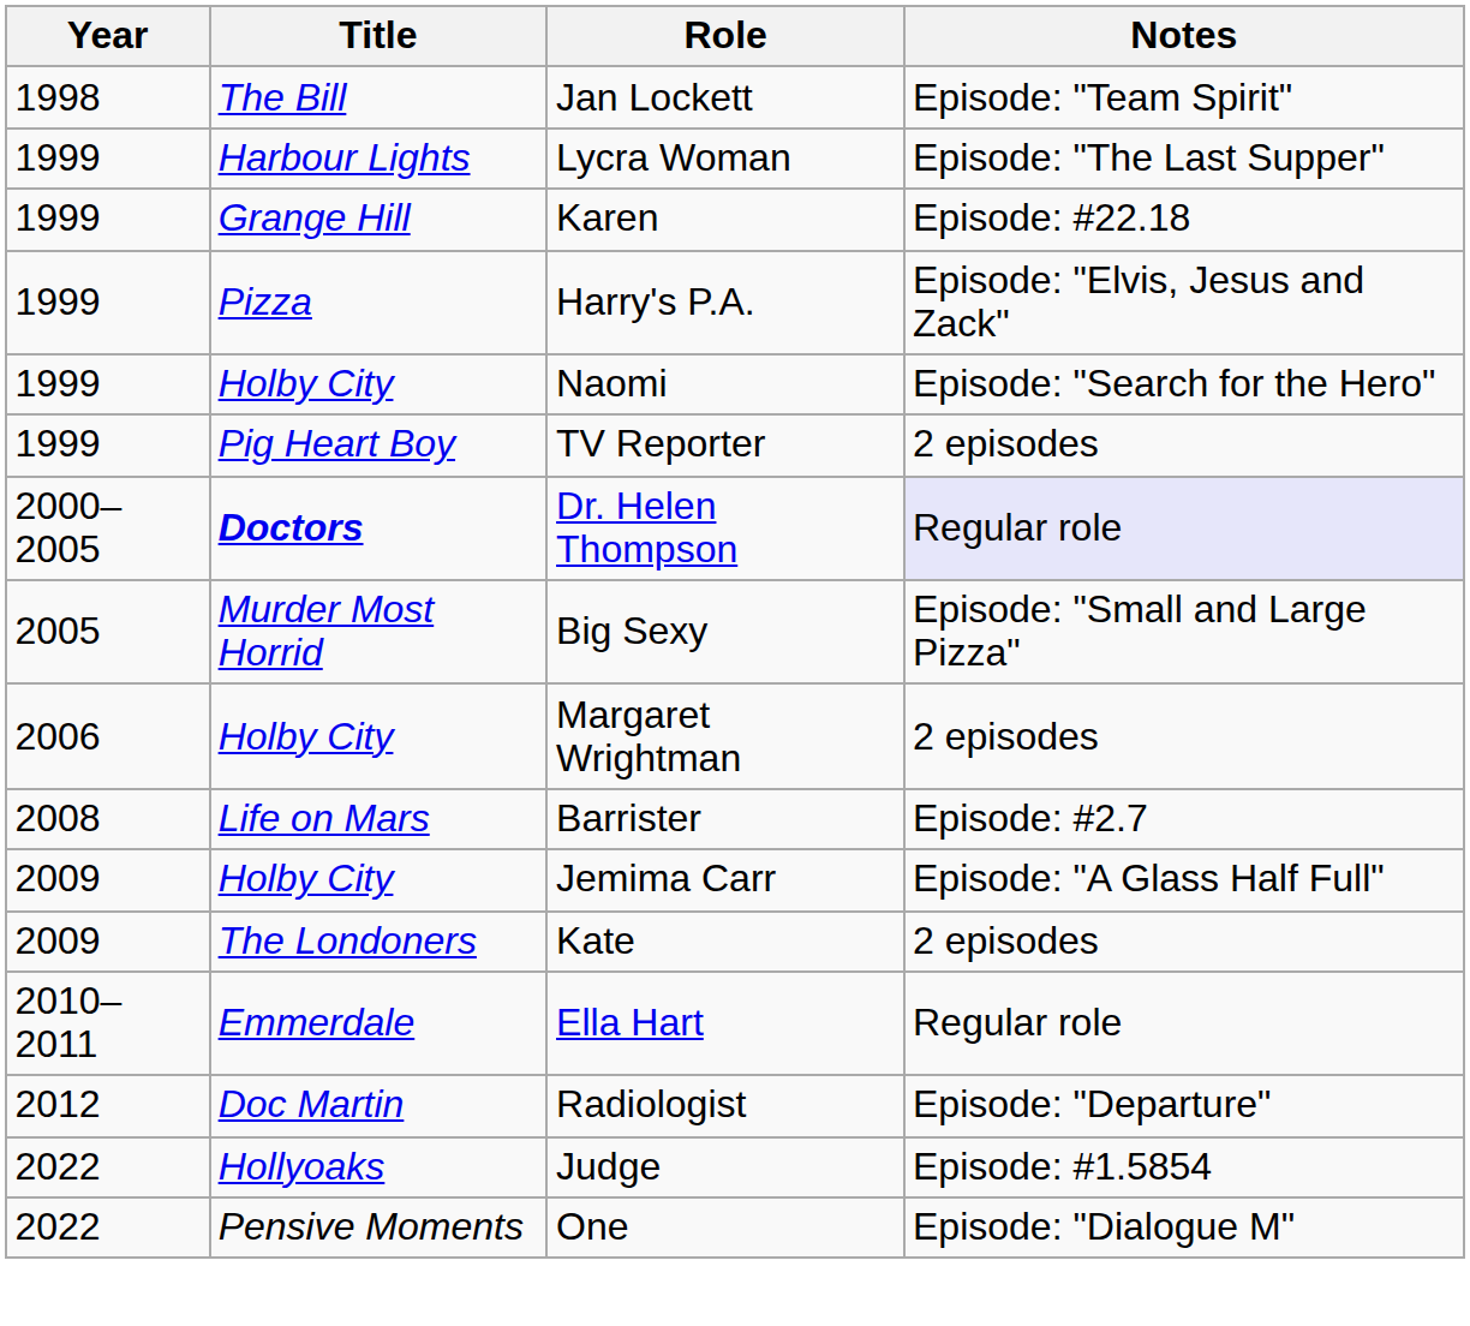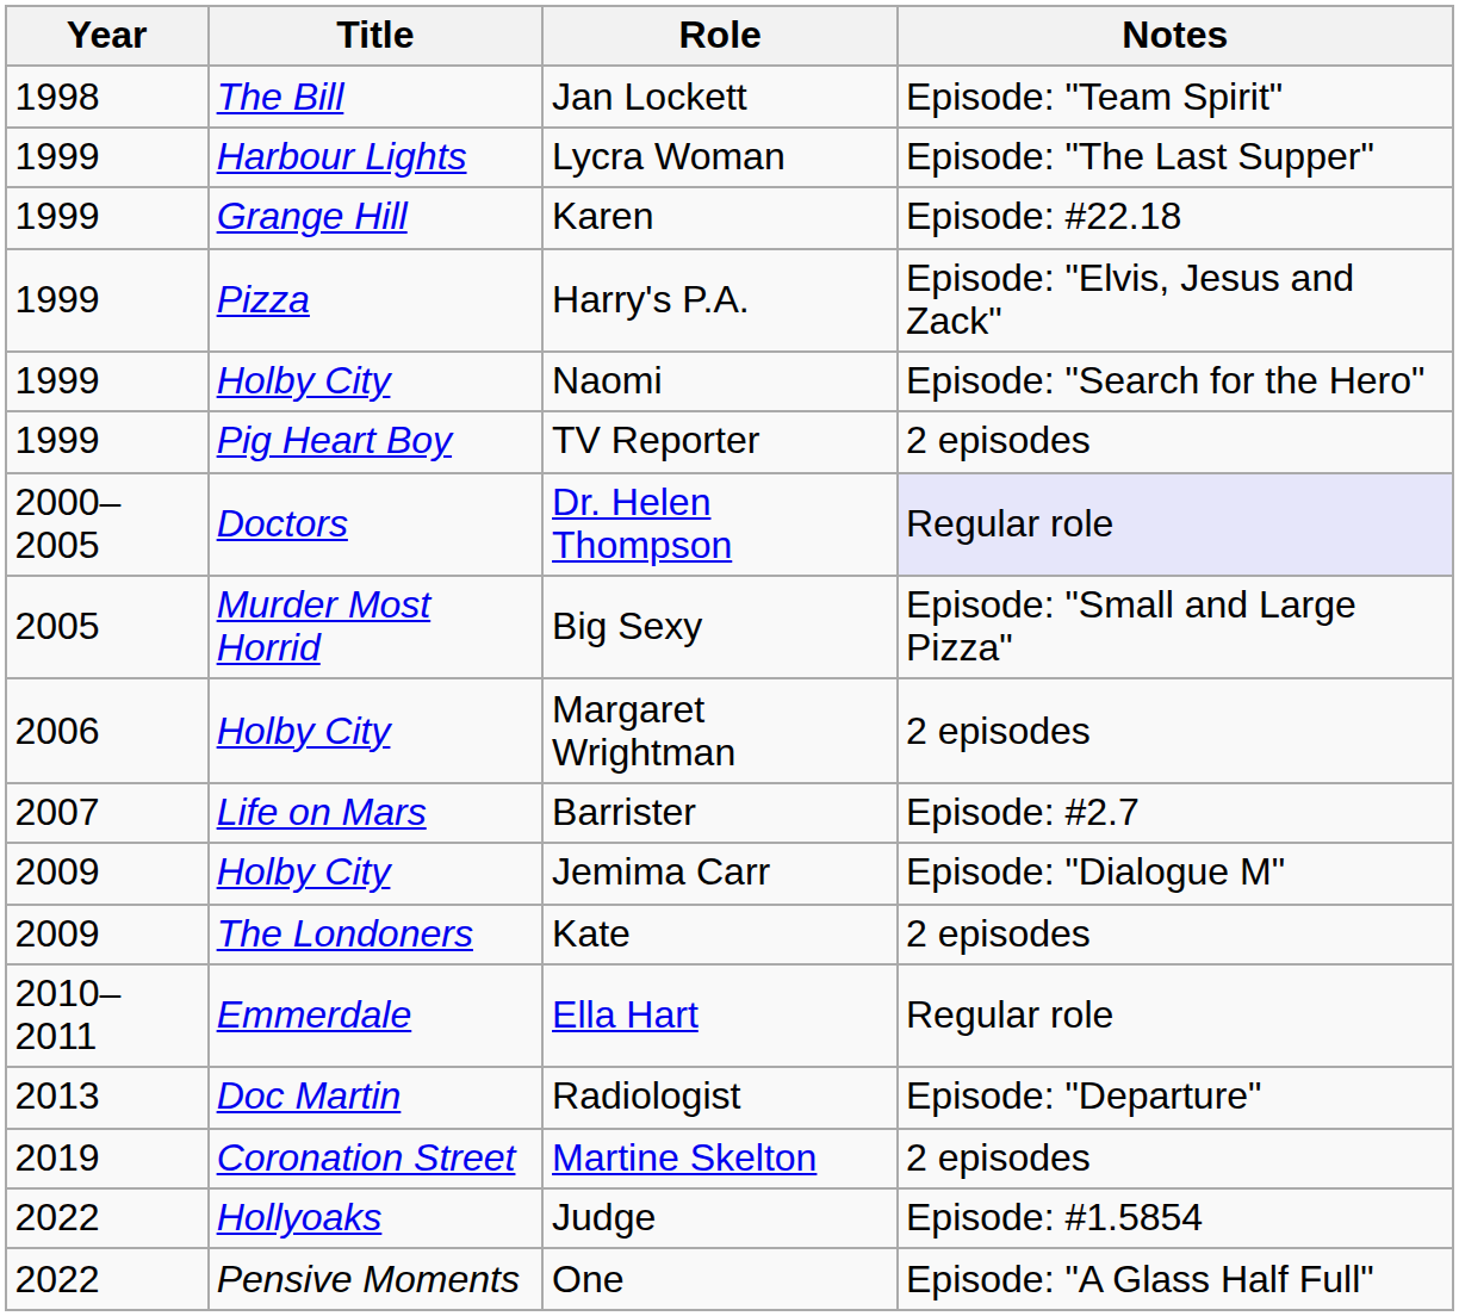Dr. Helen Thompson | Title: bold -> normal
Barrister | Year: 2008 -> 2007
Jemima Carr | Notes: Episode: "A Glass Half Full" -> Episode: "Dialogue M"
Radiologist | Year: 2012 -> 2013
+ row: 2019 | Coronation Street | Martine Skelton | 2 episodes
One | Notes: Episode: "Dialogue M" -> Episode: "A Glass Half Full"
